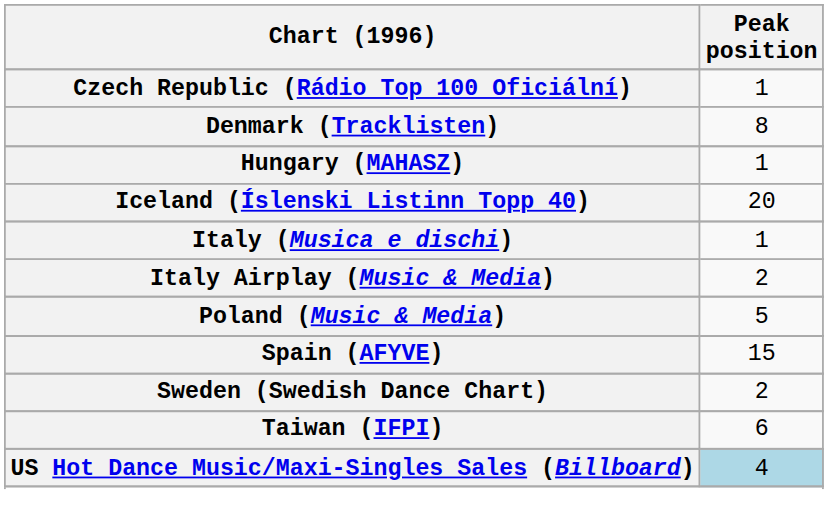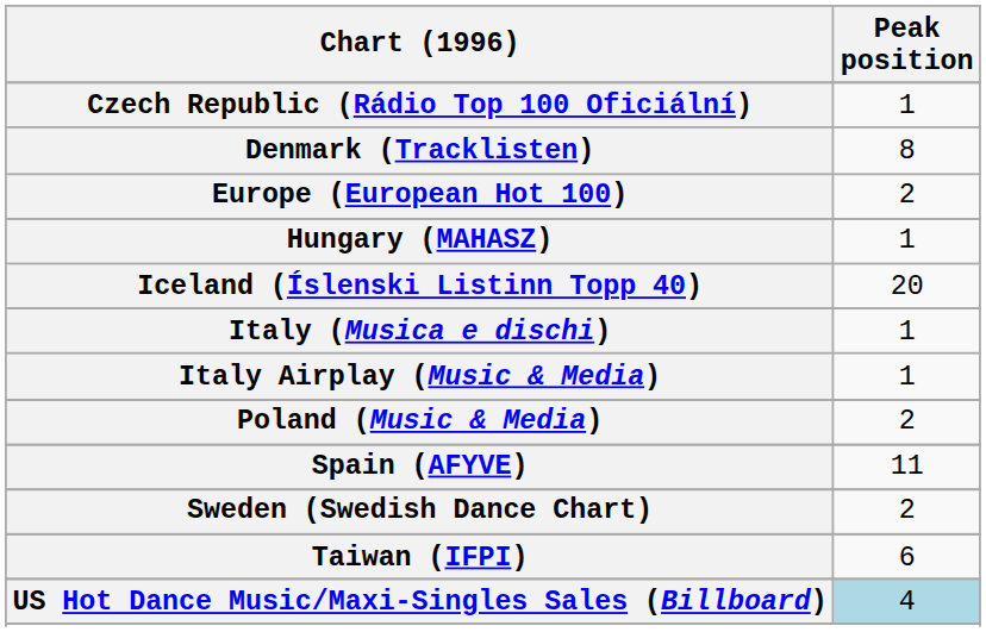+ row: Europe (European Hot 100) | 2
Italy Airplay (Music & Media) | Peak position: 2 -> 1
Poland (Music & Media) | Peak position: 5 -> 2
Spain (AFYVE) | Peak position: 15 -> 11
